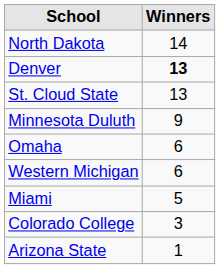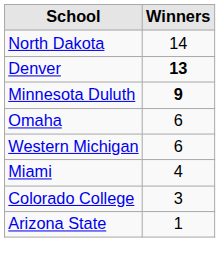- row: St. Cloud State | 13
Minnesota Duluth | Winners: normal -> bold
Miami | Winners: 5 -> 4
